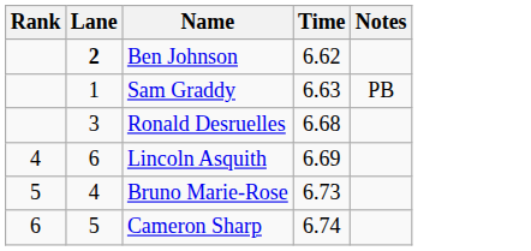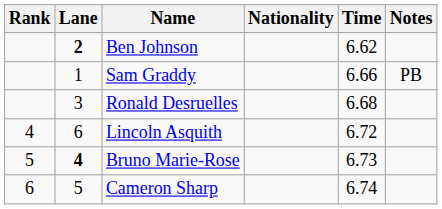+ column: Nationality
Sam Graddy | Time: 6.63 -> 6.66
Lincoln Asquith | Time: 6.69 -> 6.72
Bruno Marie-Rose | Lane: normal -> bold
